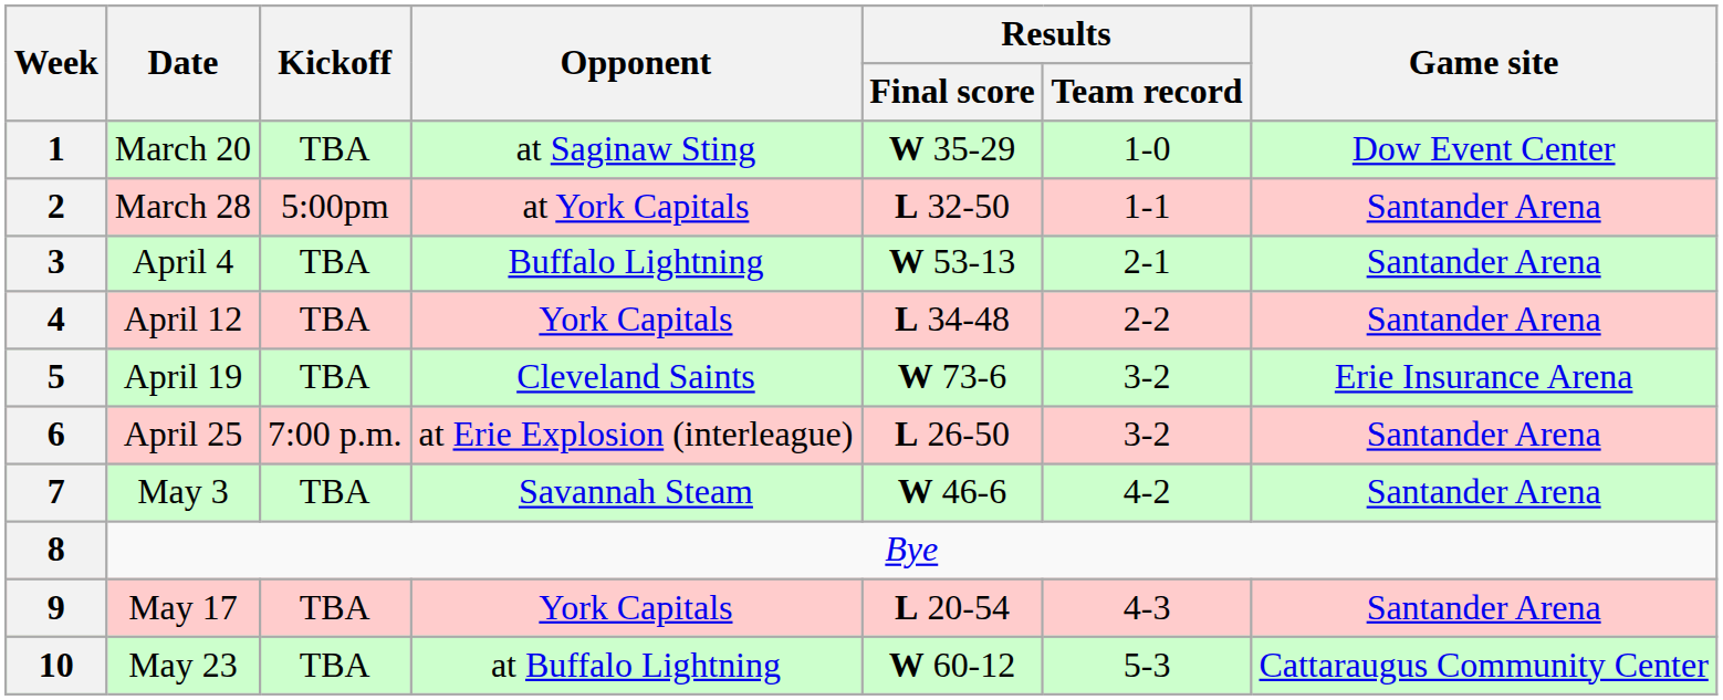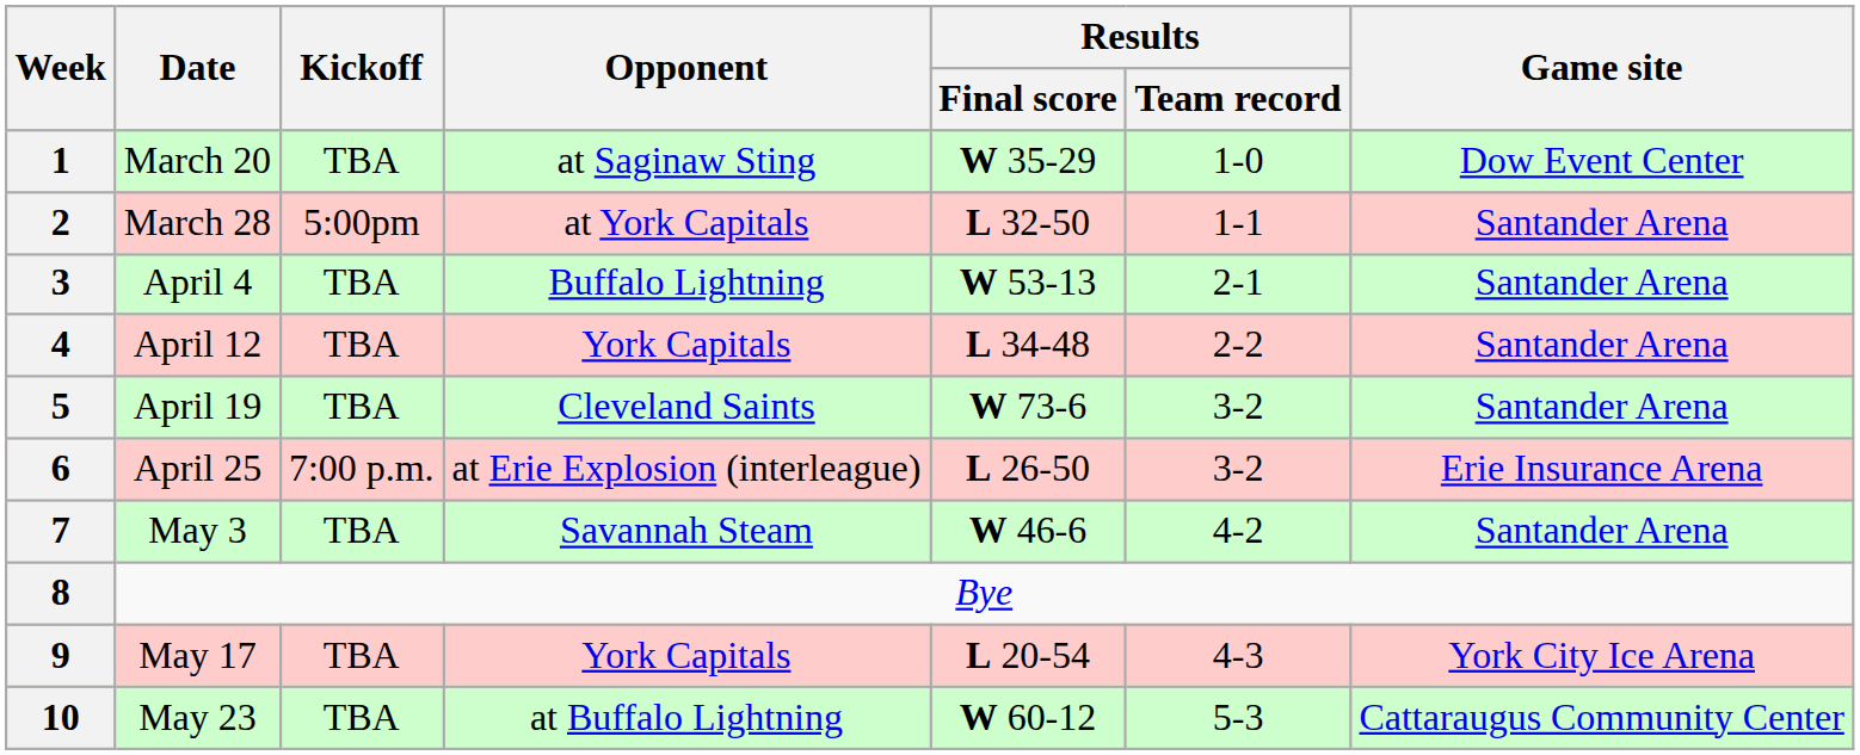5 | Game site: Erie Insurance Arena -> Santander Arena
6 | Game site: Santander Arena -> Erie Insurance Arena
9 | Game site: Santander Arena -> York City Ice Arena
